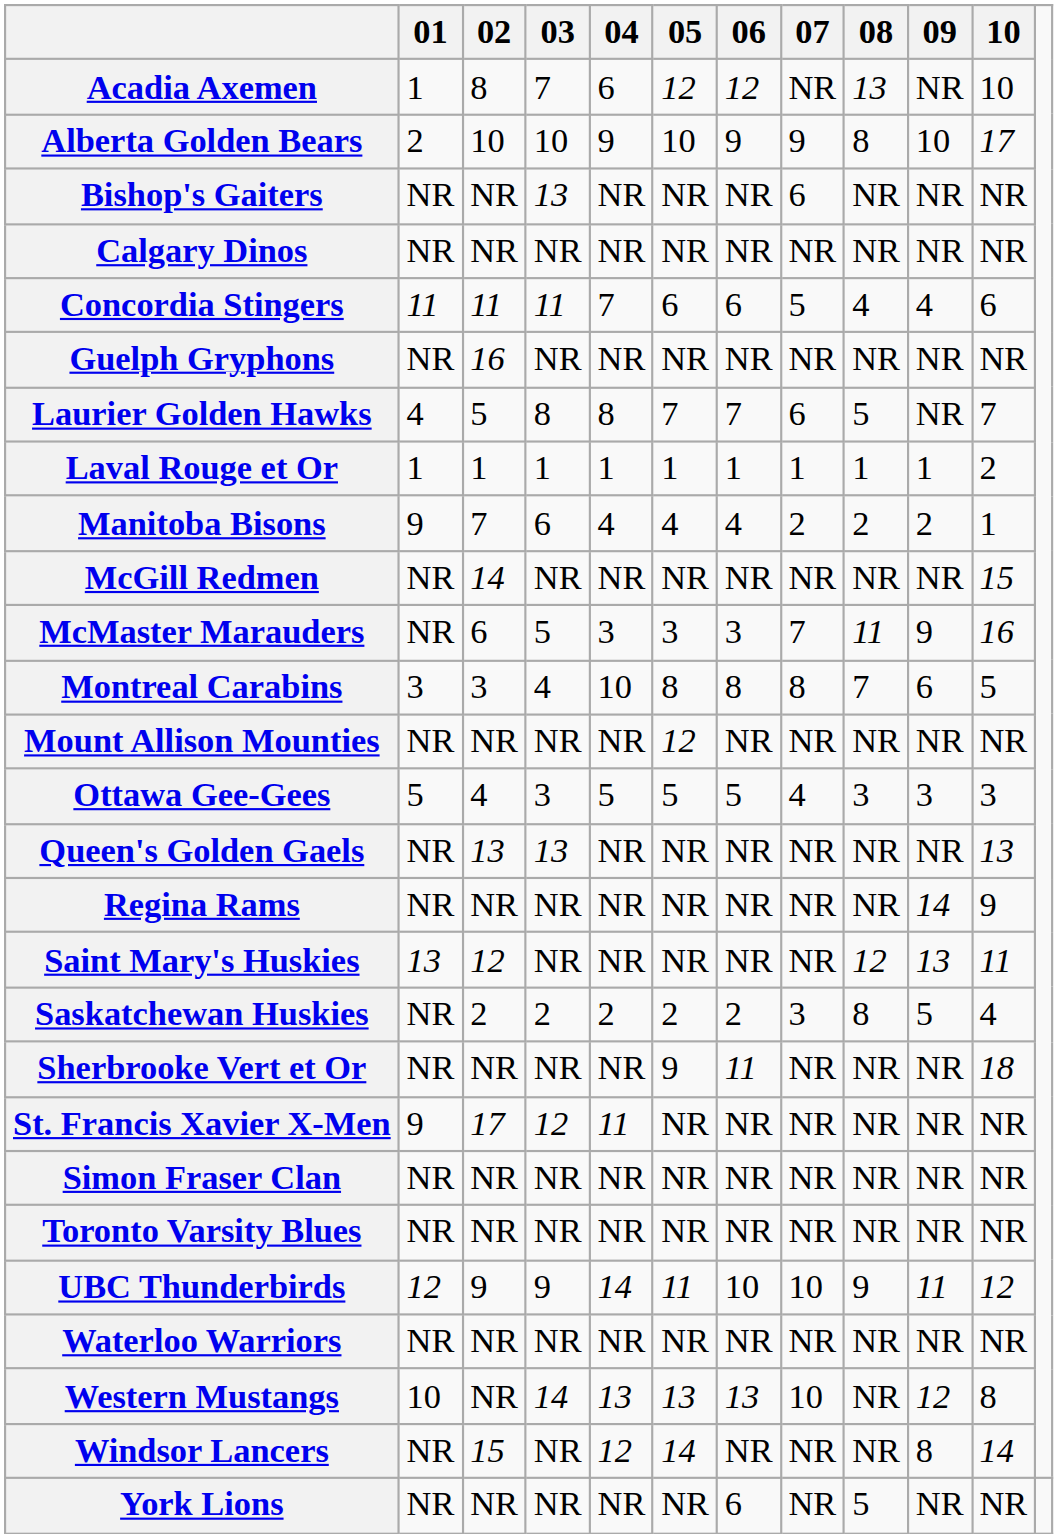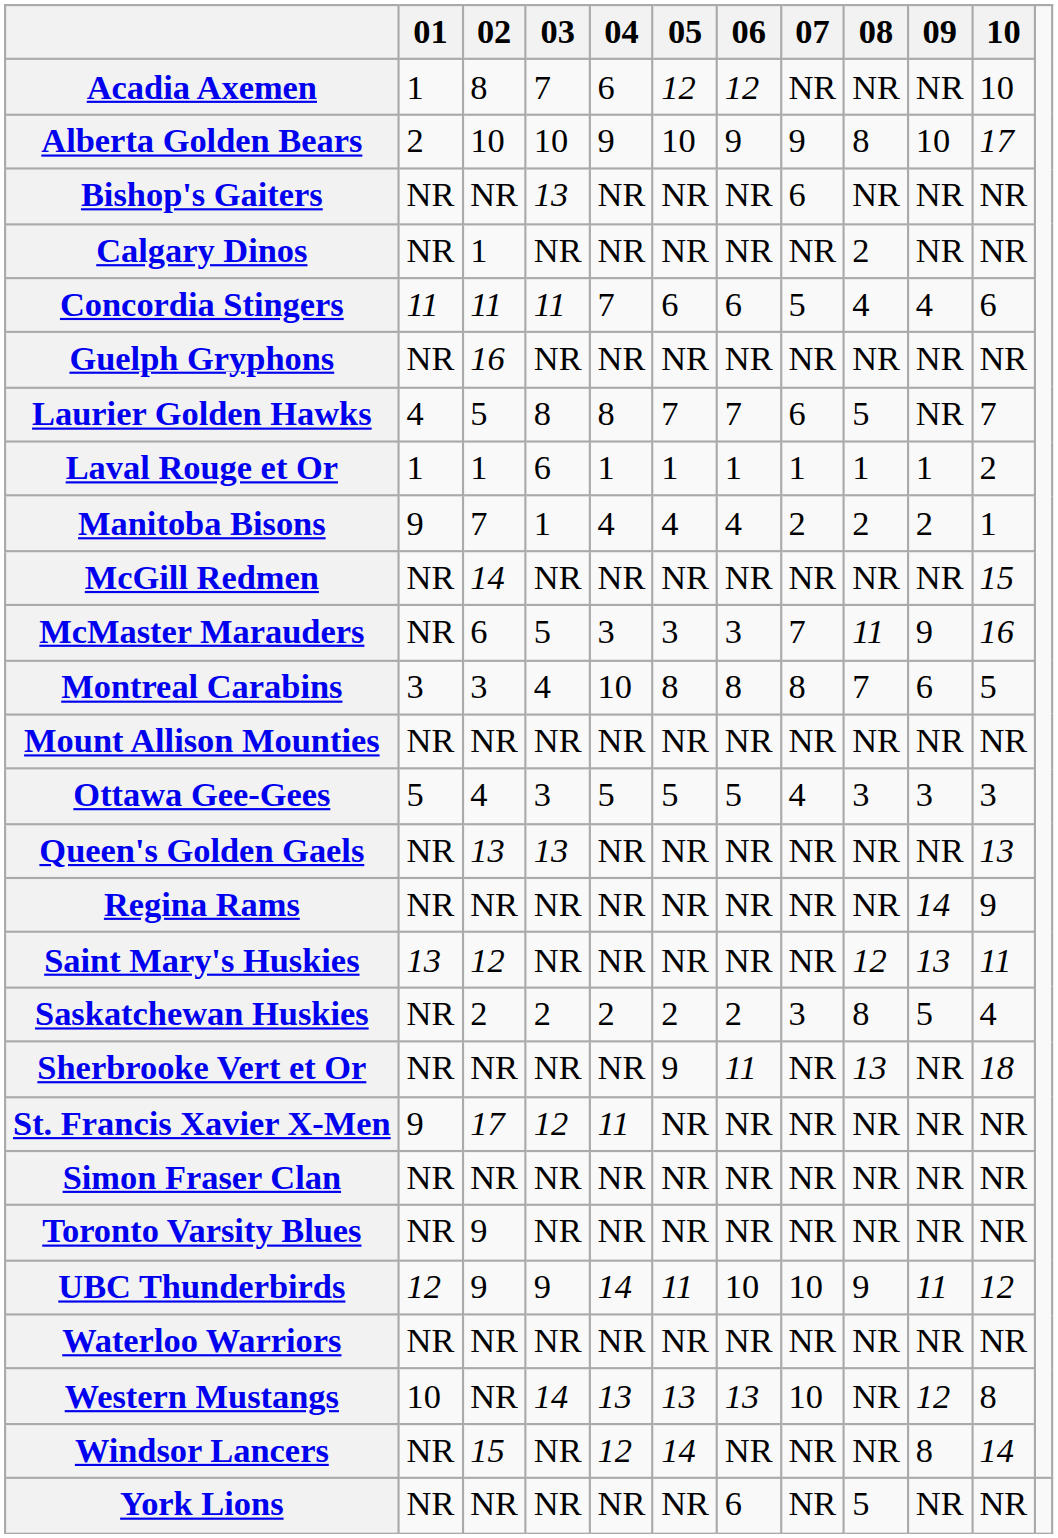Acadia Axemen | 08: 13 -> NR
Calgary Dinos | 02: NR -> 1
Calgary Dinos | 08: NR -> 2
Laval Rouge et Or | 03: 1 -> 6
Manitoba Bisons | 03: 6 -> 1
Mount Allison Mounties | 05: 12 -> NR
Sherbrooke Vert et Or | 08: NR -> 13
Toronto Varsity Blues | 02: NR -> 9
